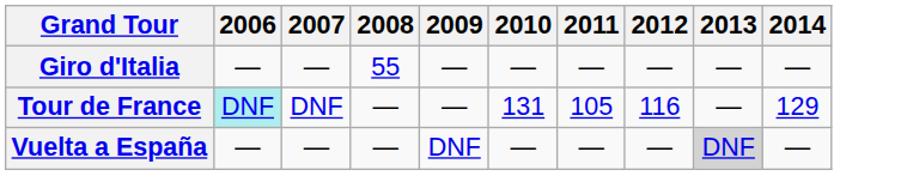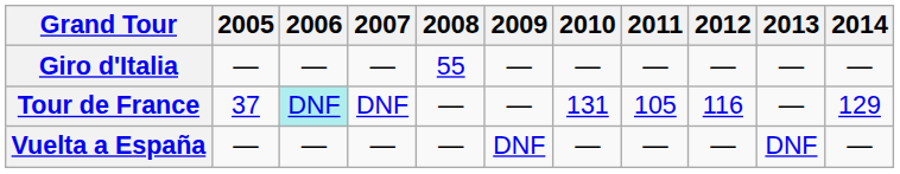+ column: 2005 | — | 37 | —
Vuelta a España | 2013: lightgrey background -> no background
